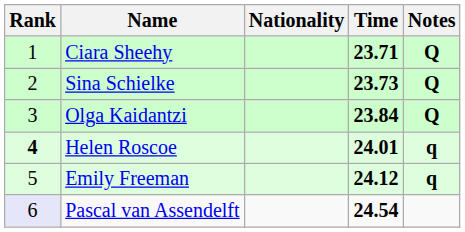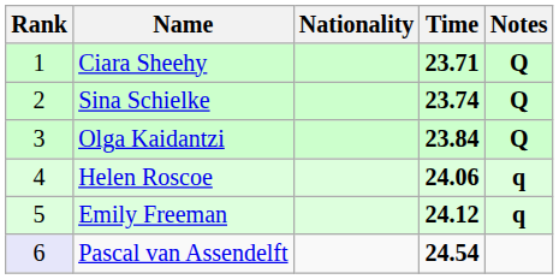Sina Schielke | Time: 23.73 -> 23.74
Helen Roscoe | Rank: bold -> normal
Helen Roscoe | Time: 24.01 -> 24.06
